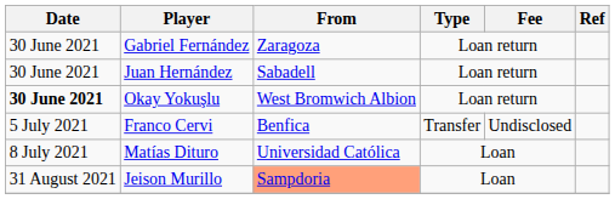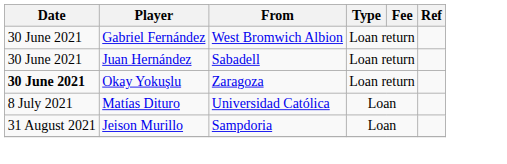Gabriel Fernández | From: Zaragoza -> West Bromwich Albion
Okay Yokuşlu | From: West Bromwich Albion -> Zaragoza
- row: 5 July 2021 | Franco Cervi | Benfica | Transfer | Undisclosed
Jeison Murillo | From: lightsalmon background -> no background
